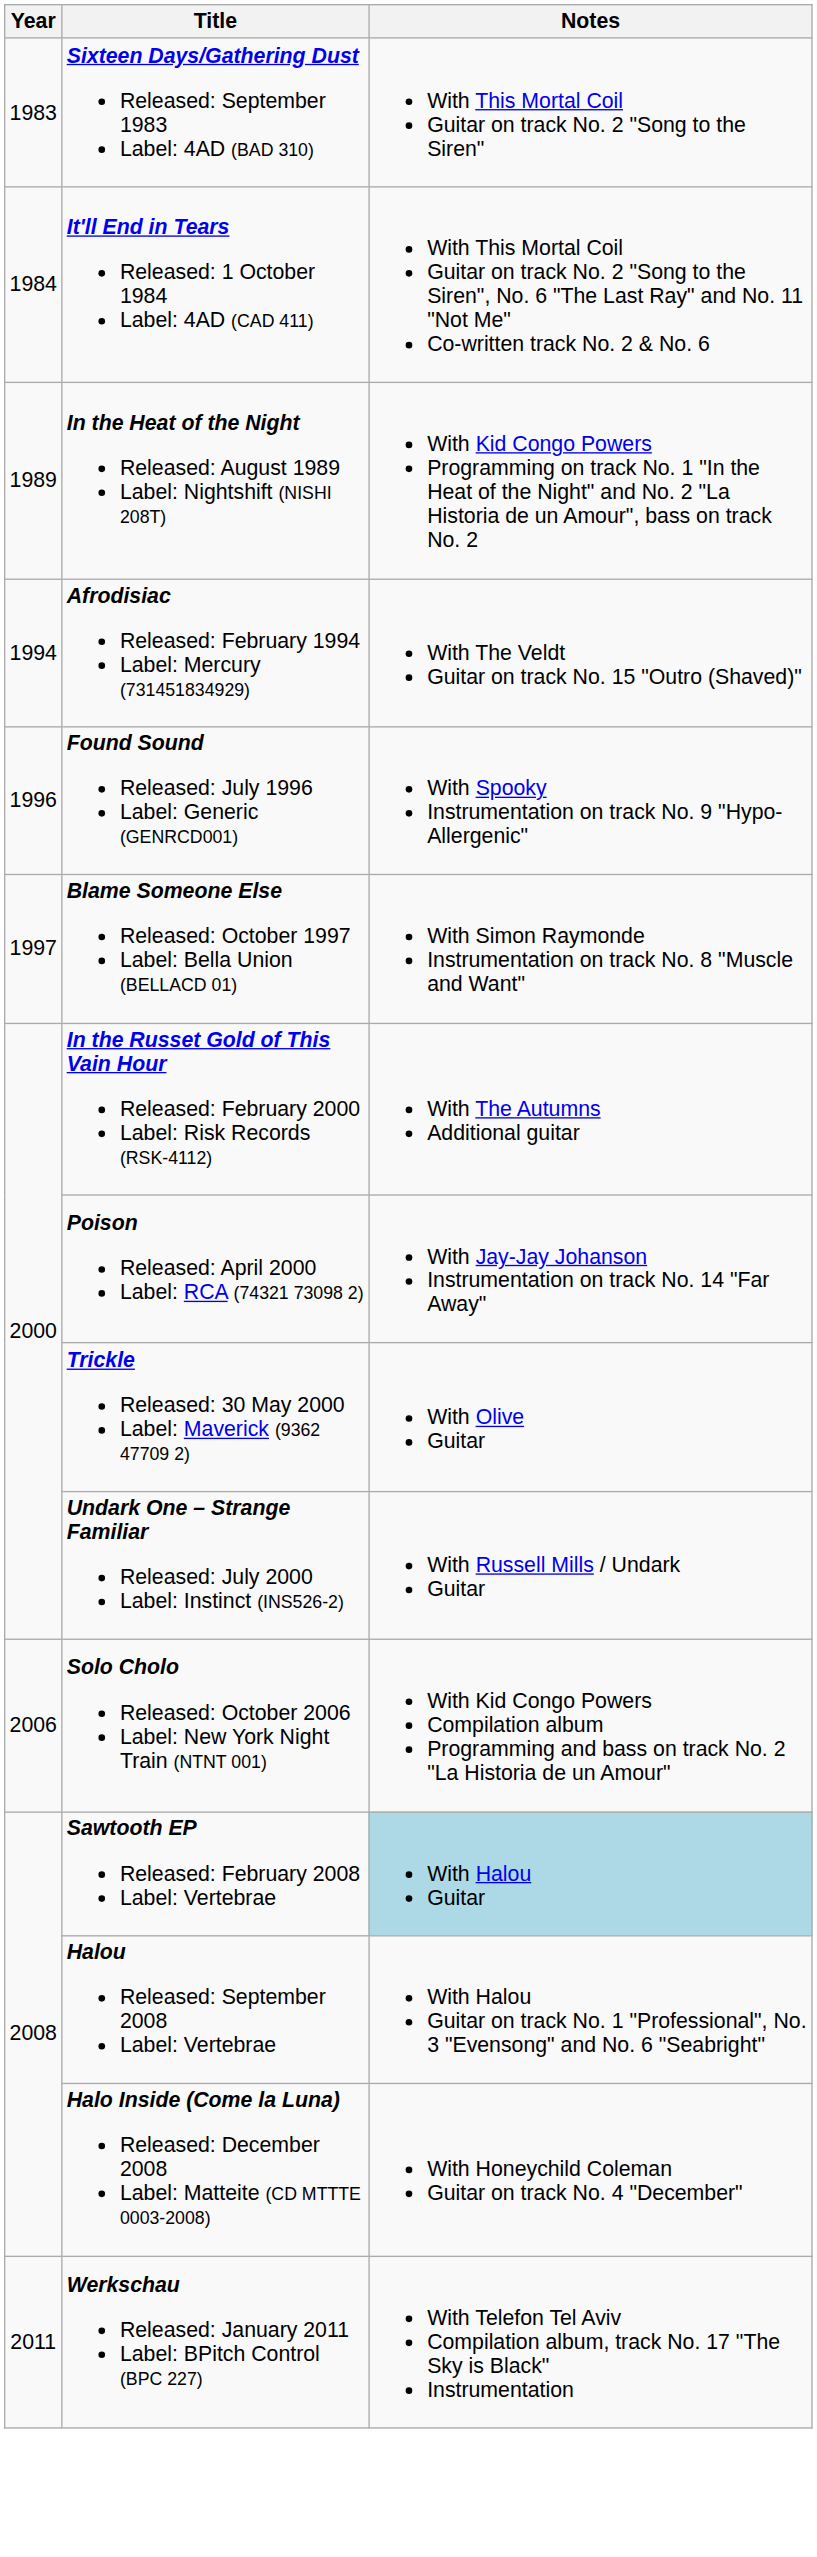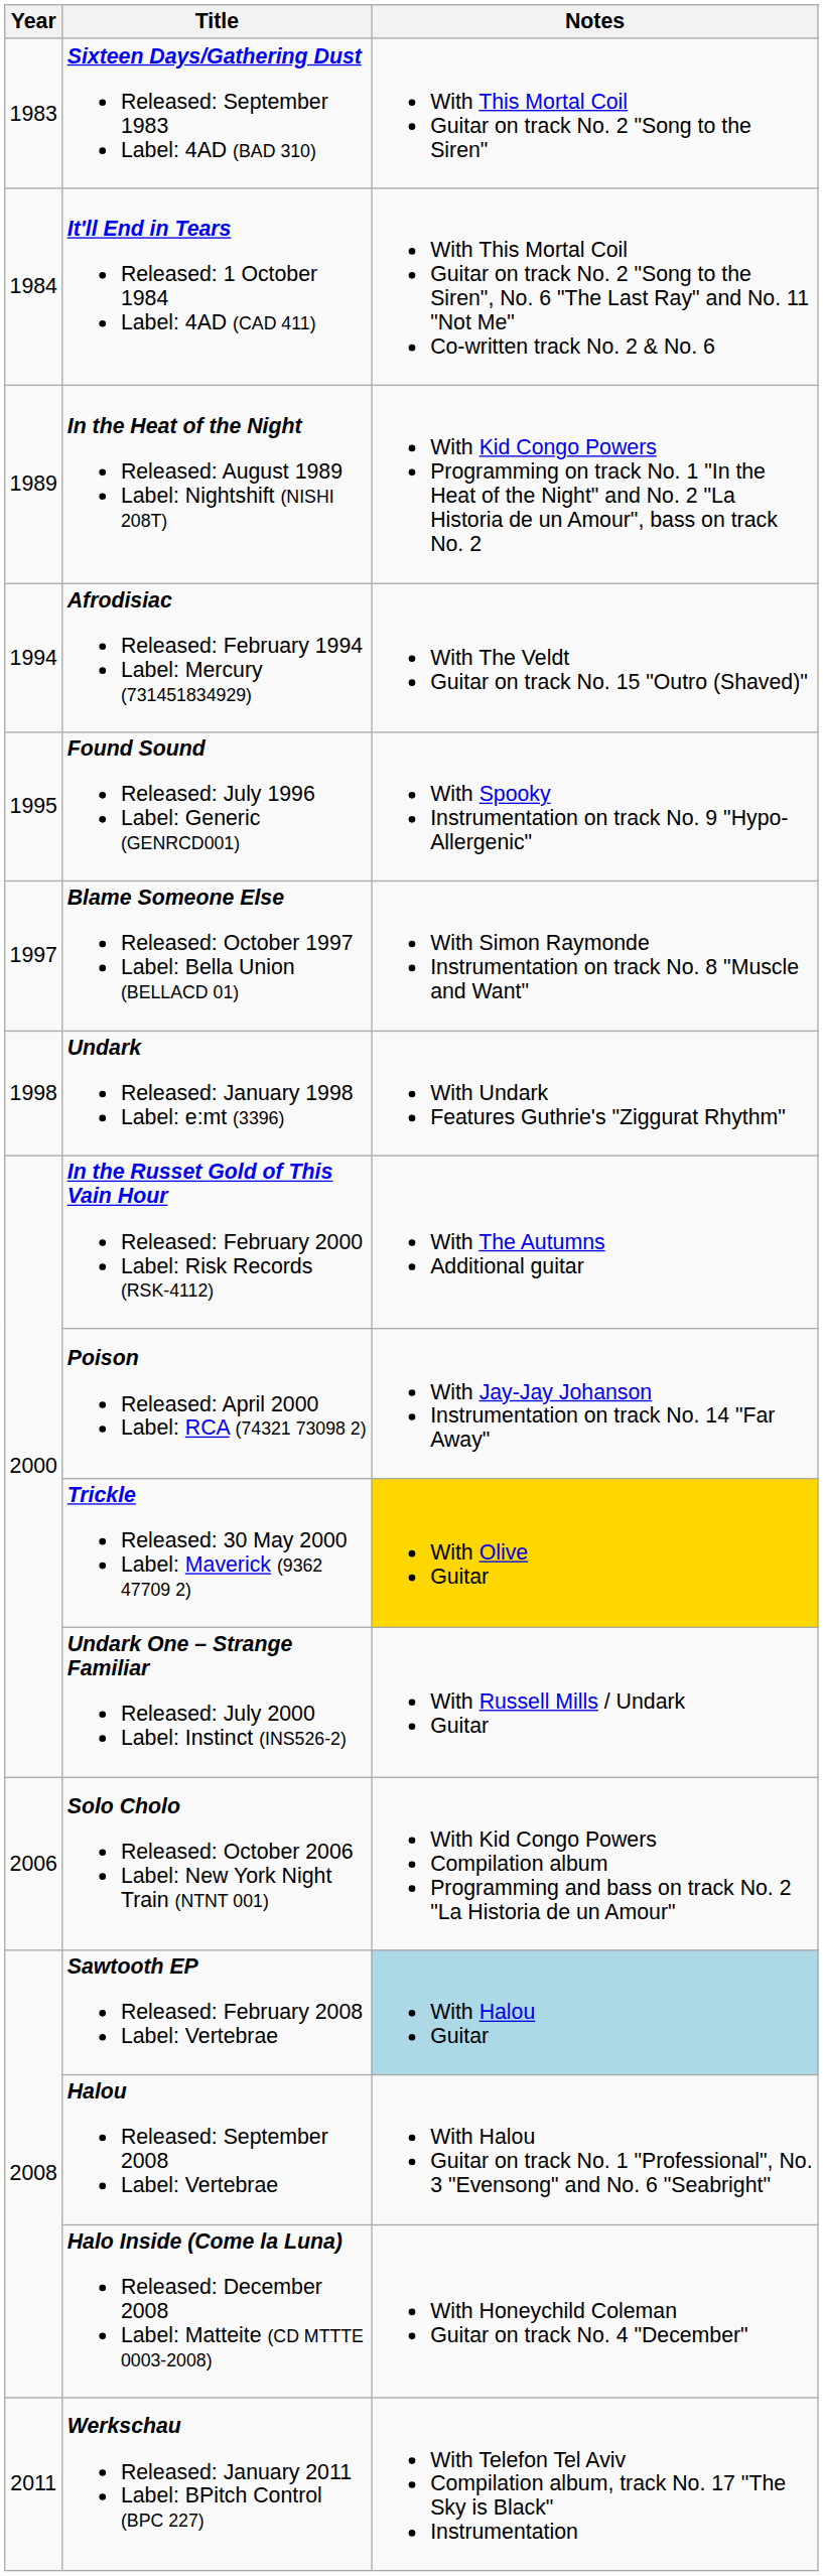Found Sound Released: July 1996 Label: Generic (GENRCD001) | Year: 1996 -> 1995
+ row: 1998 | Undark Released: January 1998 Label: e:mt (3396) | With Undark Features Guthrie's "Ziggurat Rhythm"
Trickle Released: 30 May 2000 Label: Maverick (9362 47709 2) | Notes: no background -> gold background
